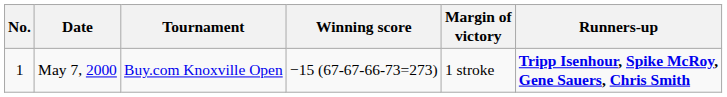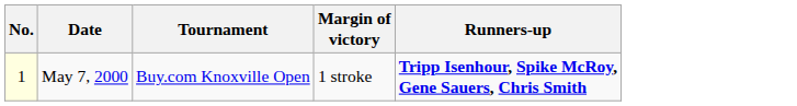- column: Winning score | −15 (67-67-66-73=273)
May 7, 2000 | No.: no background -> lightyellow background
